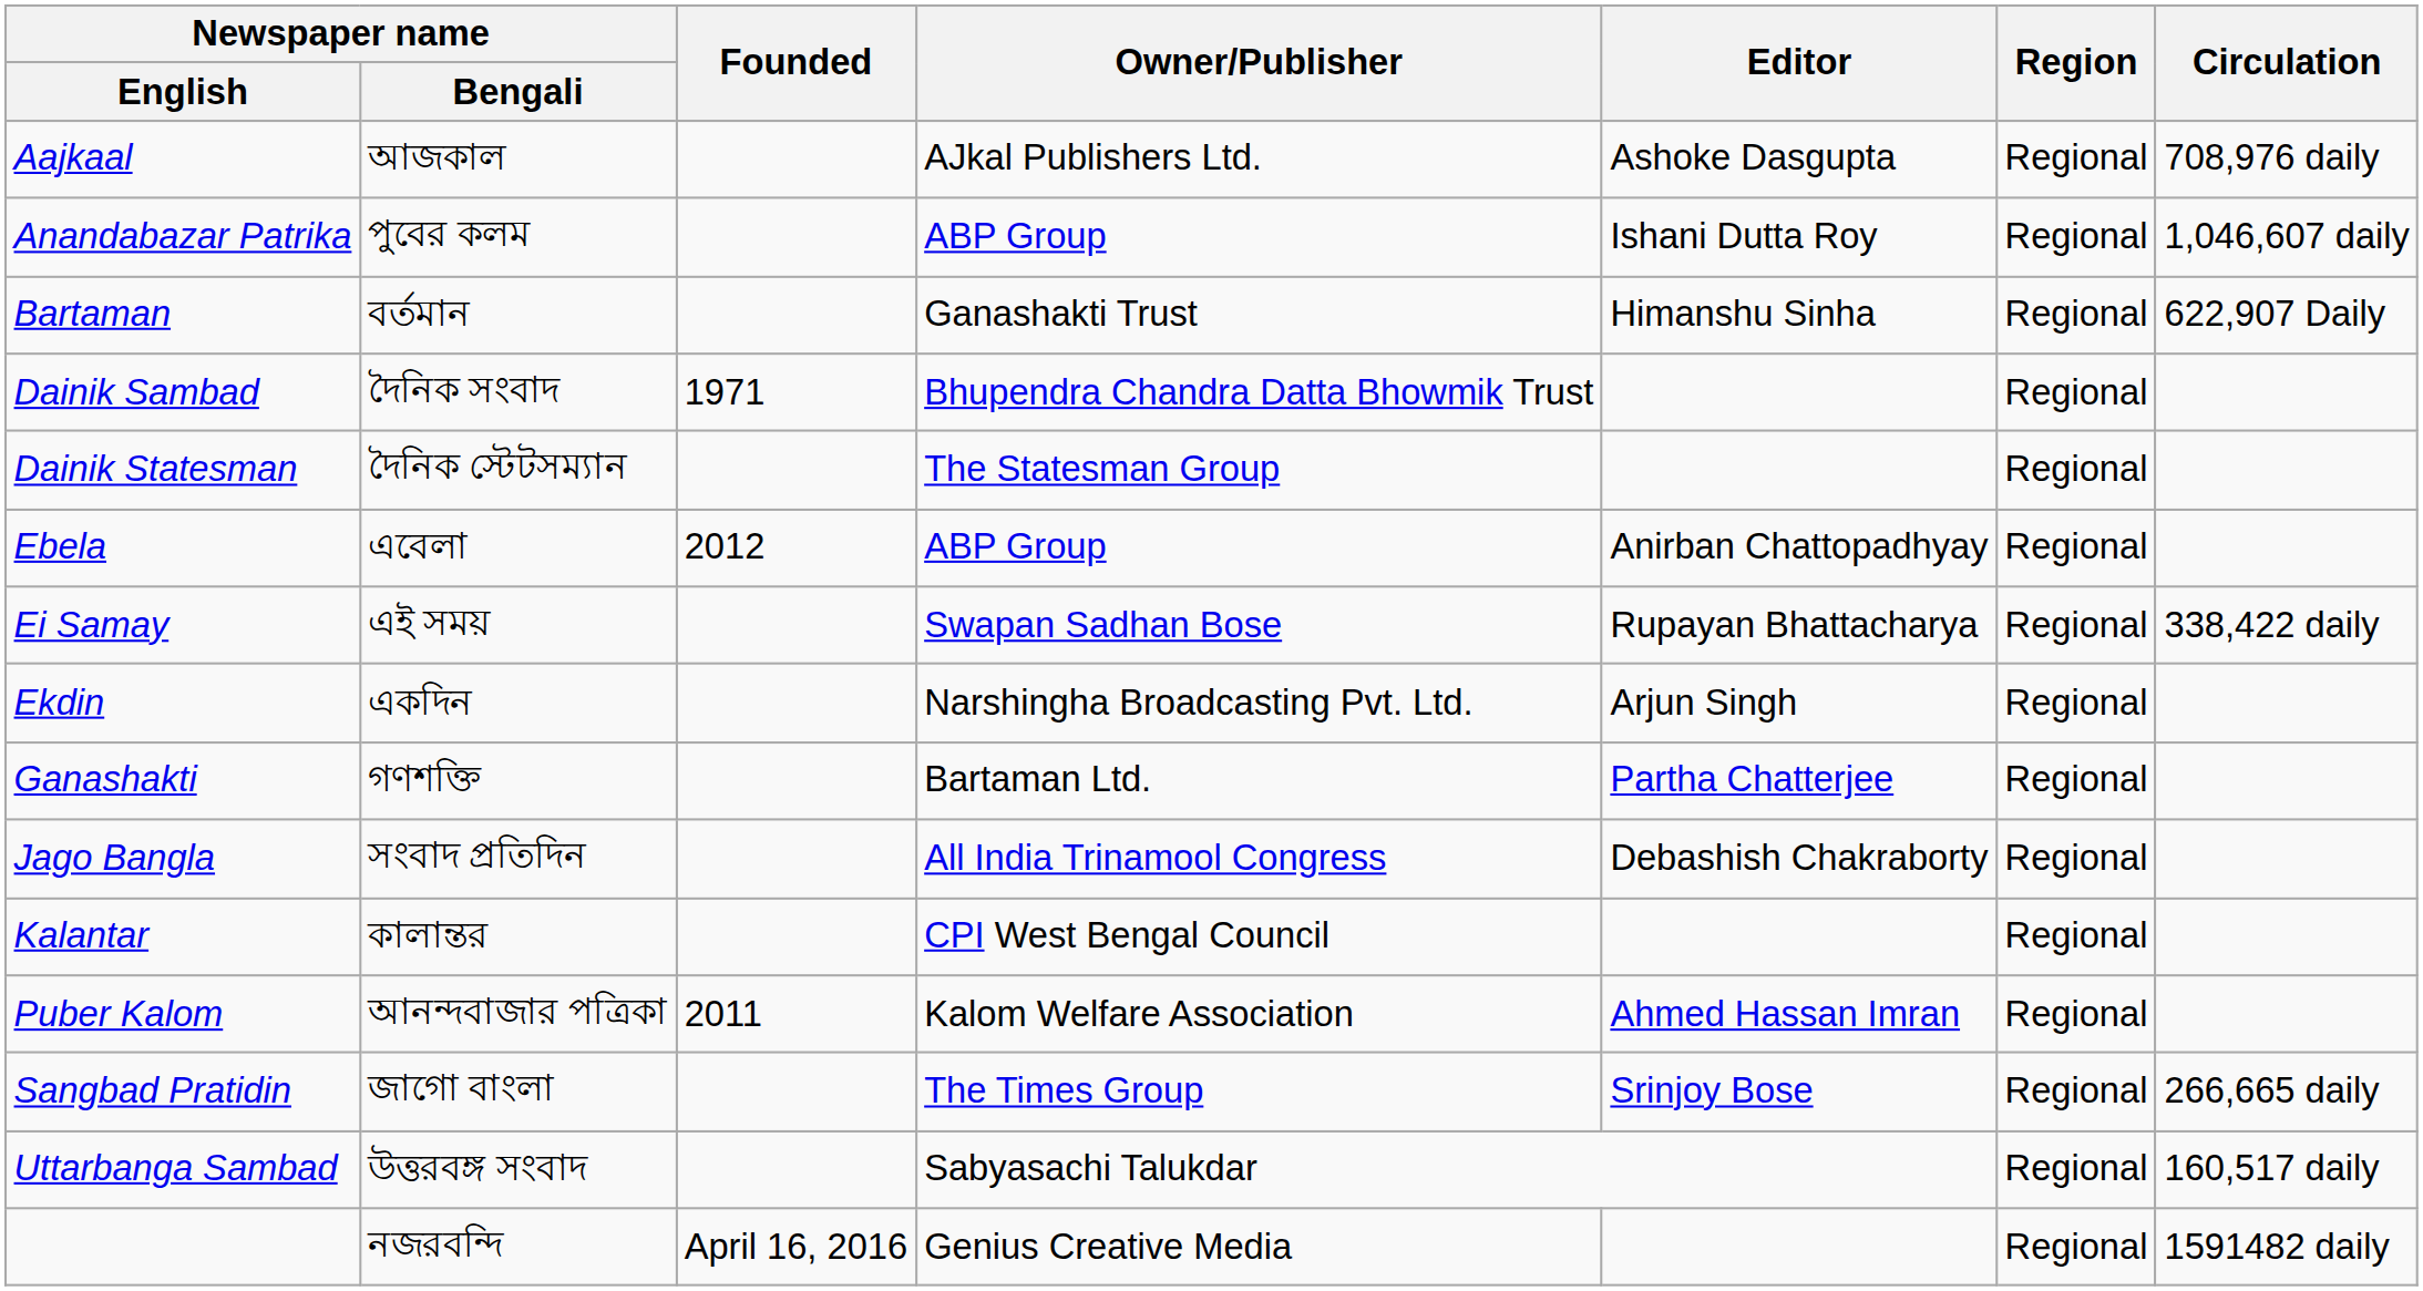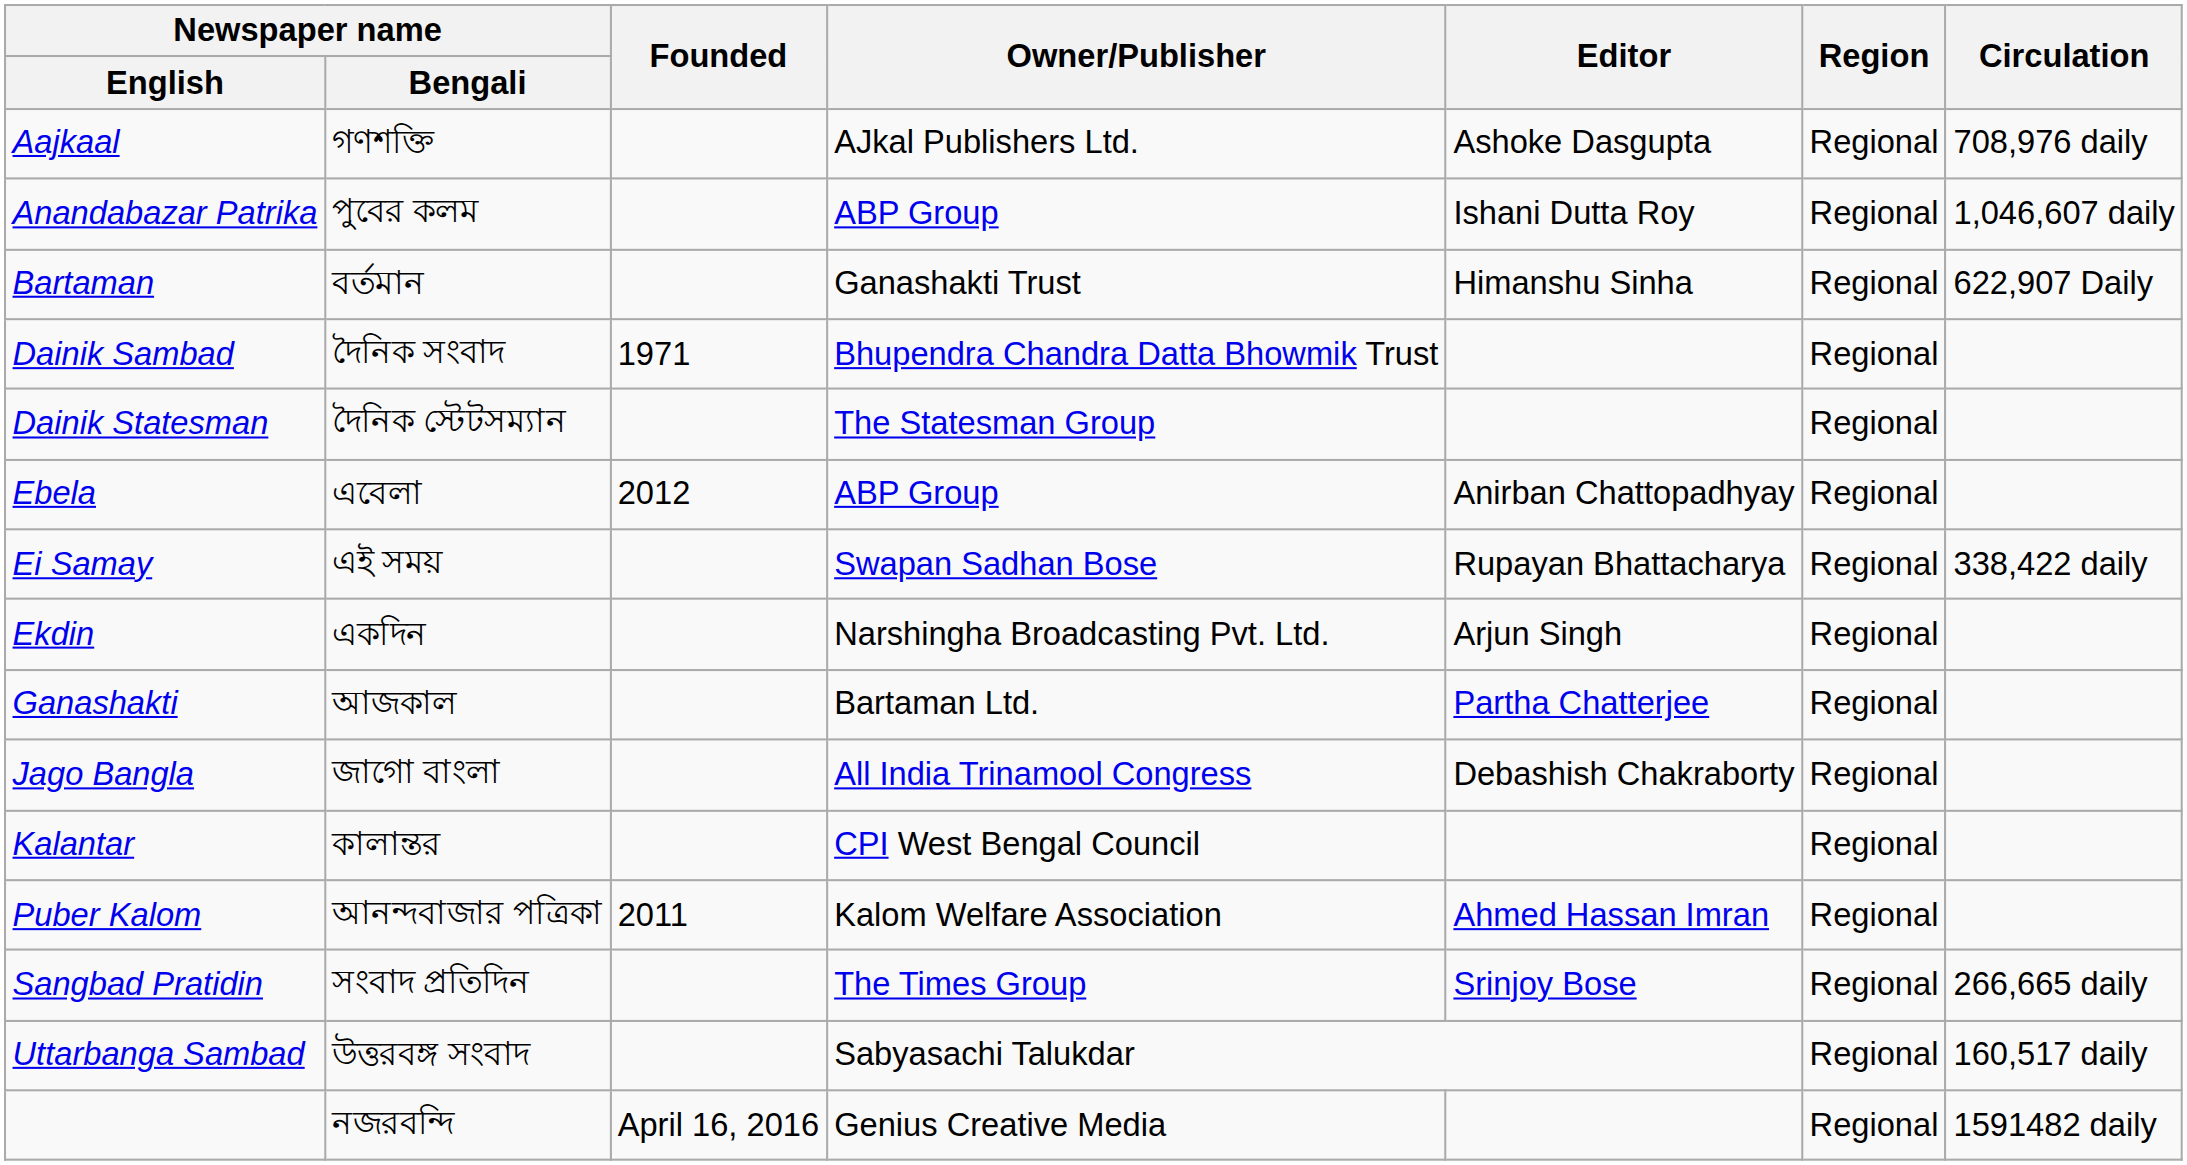Aajkaal | Newspaper name / Bengali: আজকাল -> গণশক্তি
Ganashakti | Newspaper name / Bengali: গণশক্তি -> আজকাল
Jago Bangla | Newspaper name / Bengali: সংবাদ প্রতিদিন -> জাগো বাংলা
Sangbad Pratidin | Newspaper name / Bengali: জাগো বাংলা -> সংবাদ প্রতিদিন
